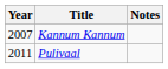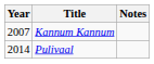Pulivaal | Year: 2011 -> 2014
